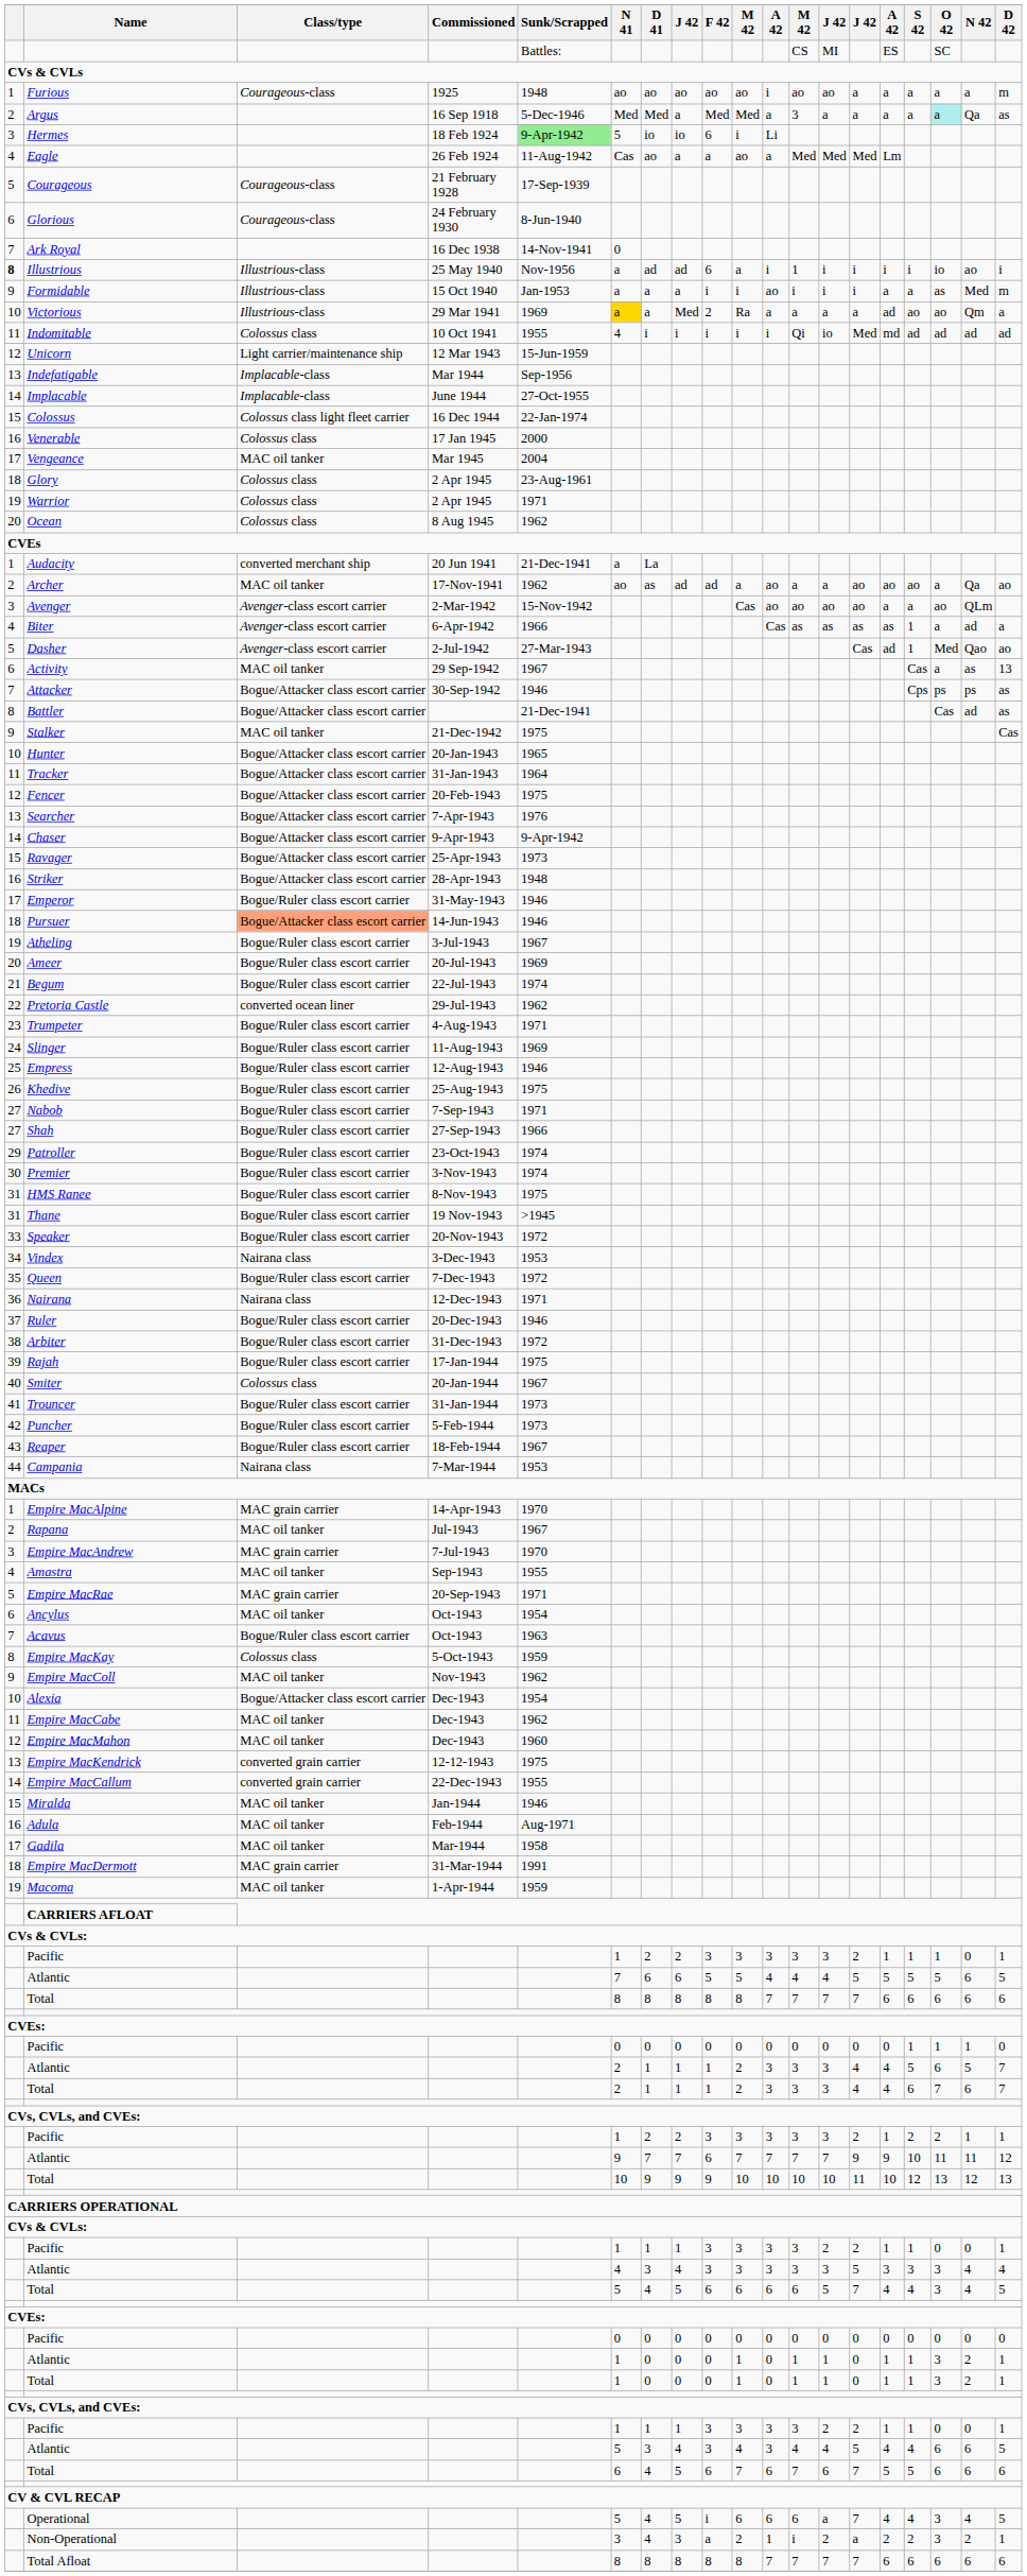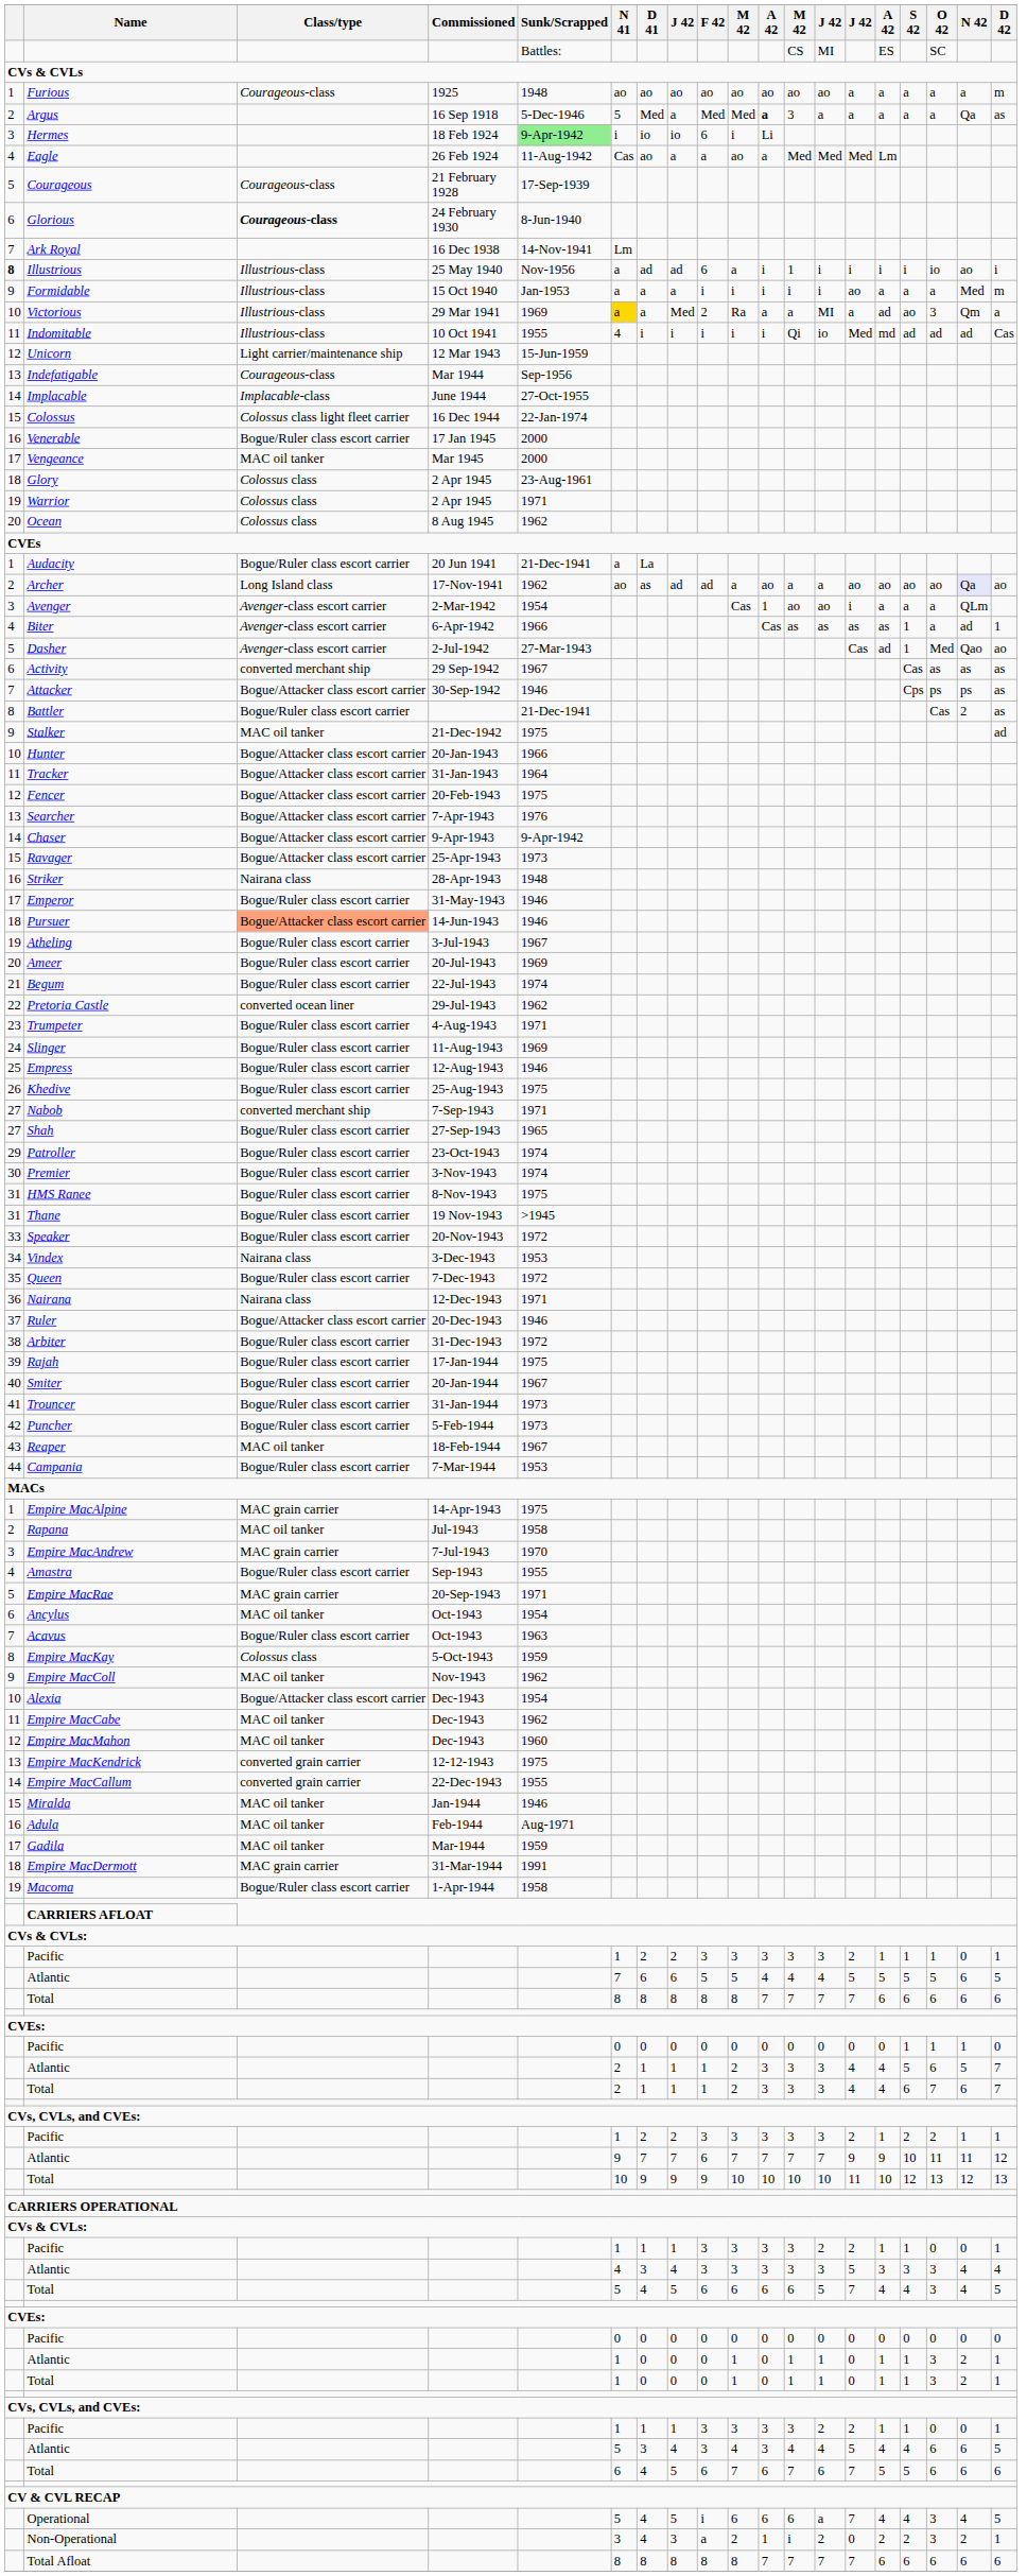Furious | column 11: i -> ao
Argus | N 41: Med -> 5
Argus | column 11: normal -> bold
Argus | O 42: paleturquoise background -> no background
Hermes | N 41: 5 -> i
Glorious | Class/type: normal -> bold
Ark Royal | N 41: 0 -> Lm
Formidable | column 11: ao -> i
Formidable | column 14: i -> ao
Formidable | O 42: as -> a
Victorious | column 13: a -> MI
Victorious | O 42: ao -> 3
Indomitable | Class/type: Colossus class -> Illustrious-class
Indomitable | D 42: ad -> Cas
Indefatigable | Class/type: Implacable-class -> Courageous-class
Venerable | Class/type: Colossus class -> Bogue/Ruler class escort carrier
Vengeance | Sunk/Scrapped: 2004 -> 2000
Audacity | Class/type: converted merchant ship -> Bogue/Ruler class escort carrier
Archer | Class/type: MAC oil tanker -> Long Island class
Archer | O 42: a -> ao
Archer | N 42: no background -> lavender background
Avenger | Sunk/Scrapped: 15-Nov-1942 -> 1954
Avenger | column 11: ao -> 1
Avenger | column 14: ao -> i
Avenger | O 42: ao -> a
Biter | D 42: a -> 1
Activity | Class/type: MAC oil tanker -> converted merchant ship
Activity | O 42: a -> as
Activity | D 42: 13 -> as
Battler | Class/type: Bogue/Attacker class escort carrier -> Bogue/Ruler class escort carrier
Battler | N 42: ad -> 2
Stalker | D 42: Cas -> ad
Hunter | Sunk/Scrapped: 1965 -> 1966
Striker | Class/type: Bogue/Attacker class escort carrier -> Nairana class
Nabob | Class/type: Bogue/Ruler class escort carrier -> converted merchant ship
Shah | Sunk/Scrapped: 1966 -> 1965
Ruler | Class/type: Bogue/Ruler class escort carrier -> Bogue/Attacker class escort carrier
Smiter | Class/type: Colossus class -> Bogue/Ruler class escort carrier
Reaper | Class/type: Bogue/Ruler class escort carrier -> MAC oil tanker
Campania | Class/type: Nairana class -> Bogue/Ruler class escort carrier
Empire MacAlpine | Sunk/Scrapped: 1970 -> 1975
Rapana | Sunk/Scrapped: 1967 -> 1958
Amastra | Class/type: MAC oil tanker -> Bogue/Ruler class escort carrier
Gadila | Sunk/Scrapped: 1958 -> 1959
Macoma | Class/type: MAC oil tanker -> Bogue/Ruler class escort carrier
Macoma | Sunk/Scrapped: 1959 -> 1958
Non-Operational | column 14: a -> 0
